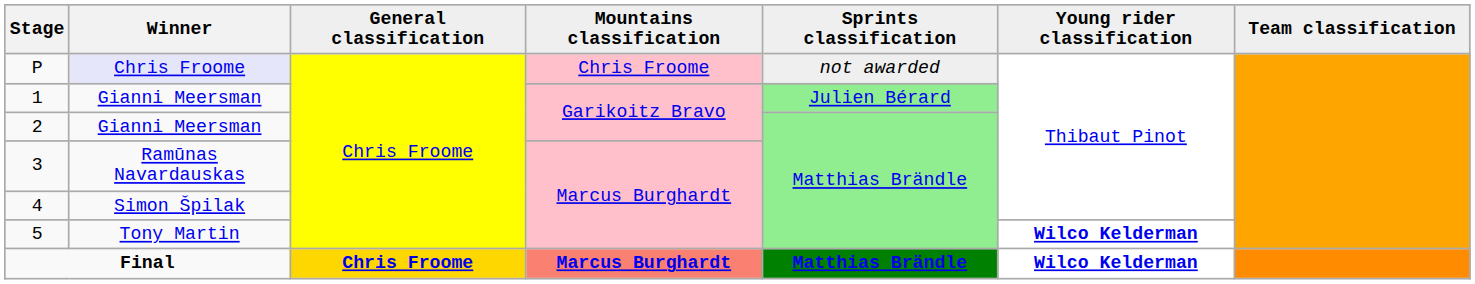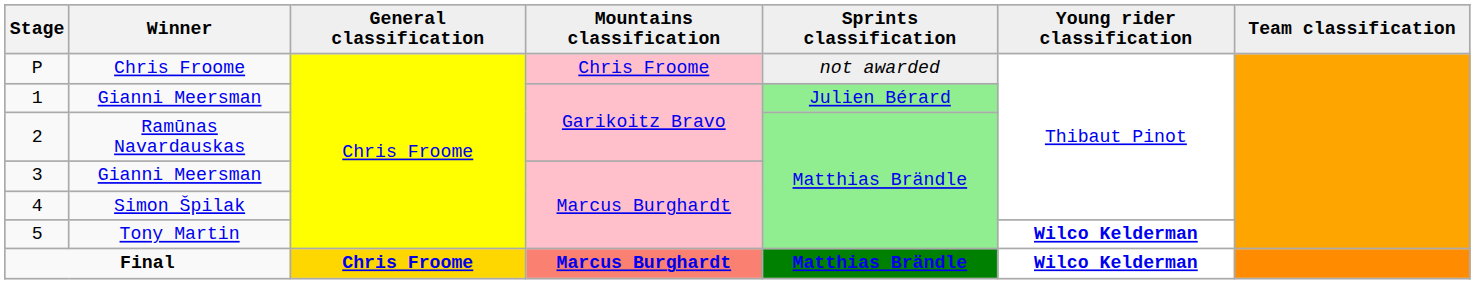P | Winner: lavender background -> no background
2 | Winner: Gianni Meersman -> Ramūnas Navardauskas
3 | Winner: Ramūnas Navardauskas -> Gianni Meersman
